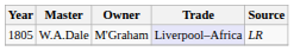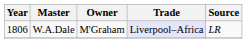W.A.Dale | Year: 1805 -> 1806
